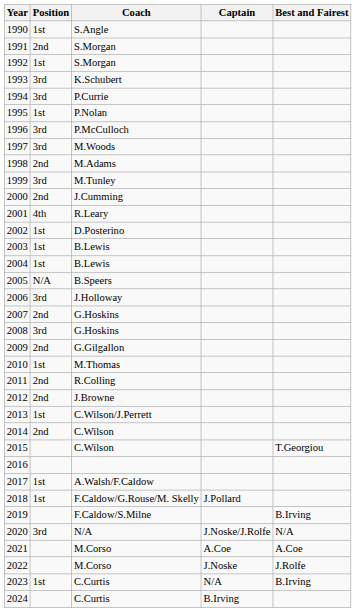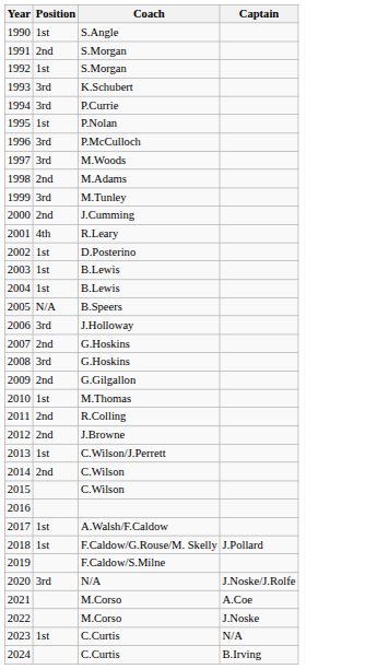- column: Best and Fairest | T.Georgiou | B.Irving | N/A | A.Coe | J.Rolfe | B.Irving
